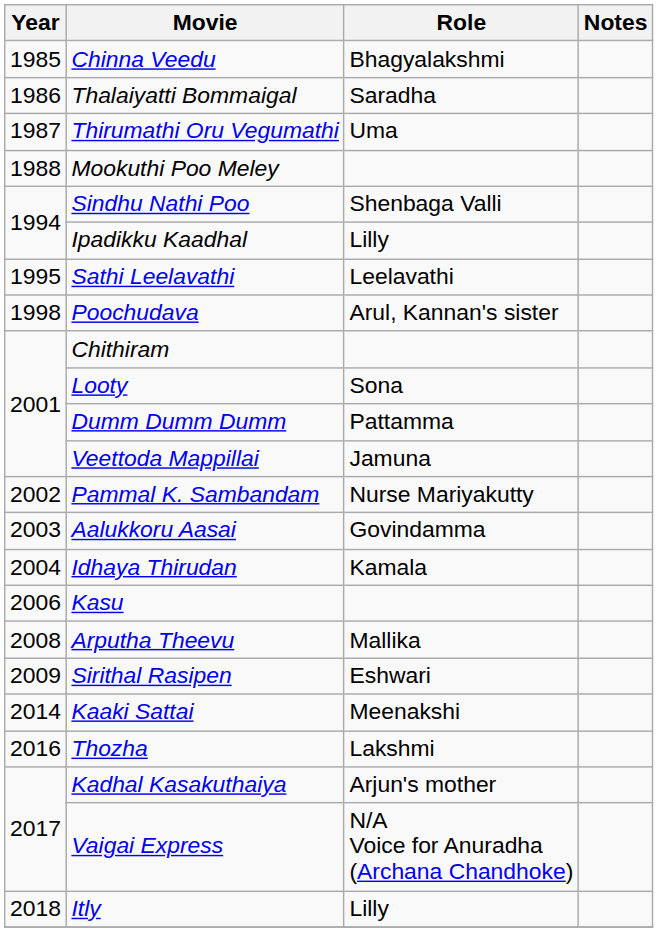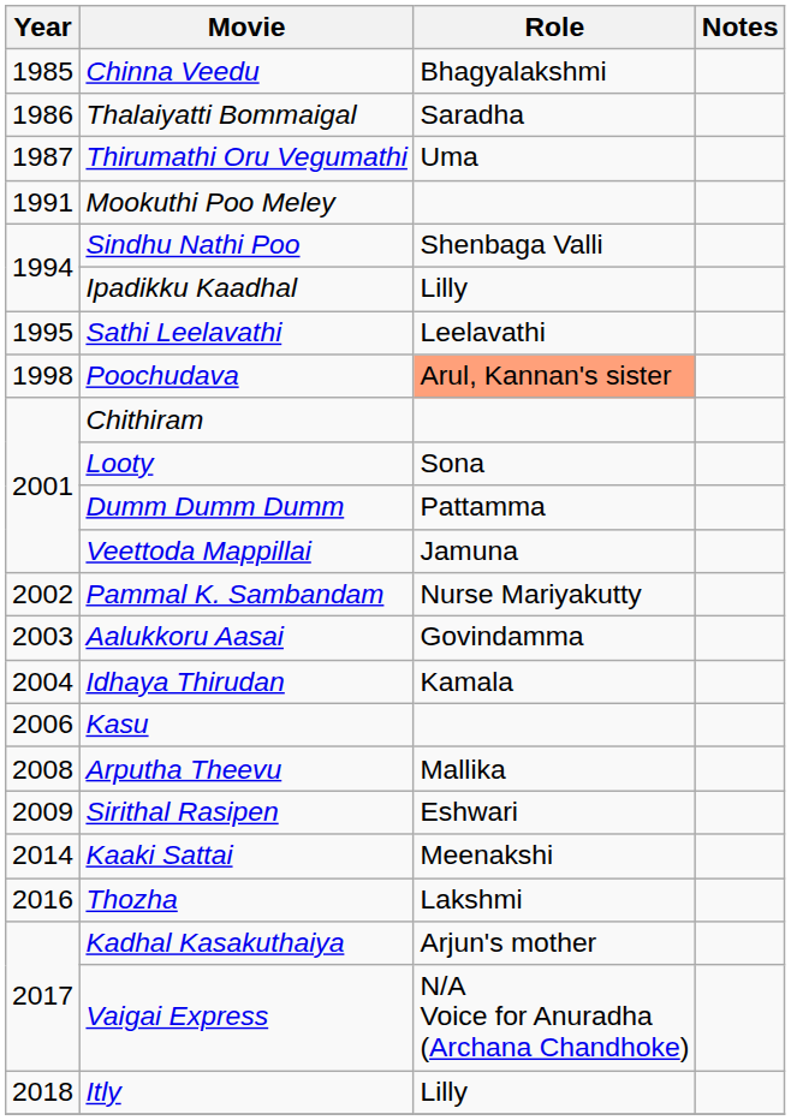Mookuthi Poo Meley | Year: 1988 -> 1991
Poochudava | Role: no background -> lightsalmon background
